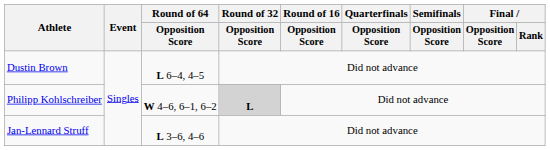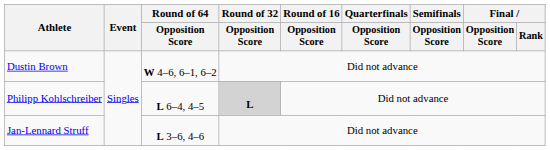Dustin Brown | Round of 64 / Opposition Score: L 6–4, 4–5 -> W 4–6, 6–1, 6–2
Philipp Kohlschreiber | Round of 64 / Opposition Score: W 4–6, 6–1, 6–2 -> L 6–4, 4–5
